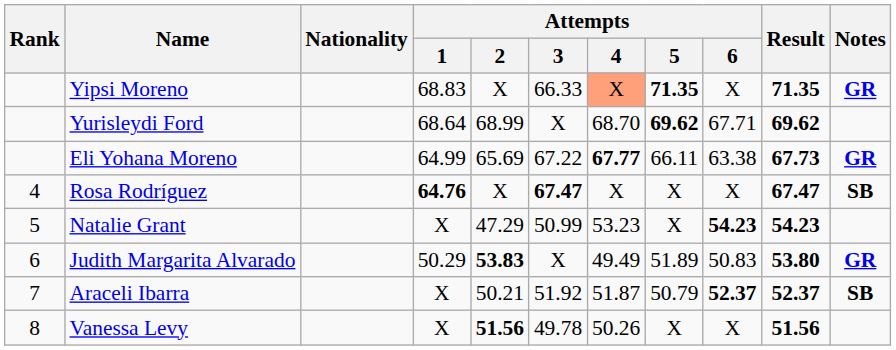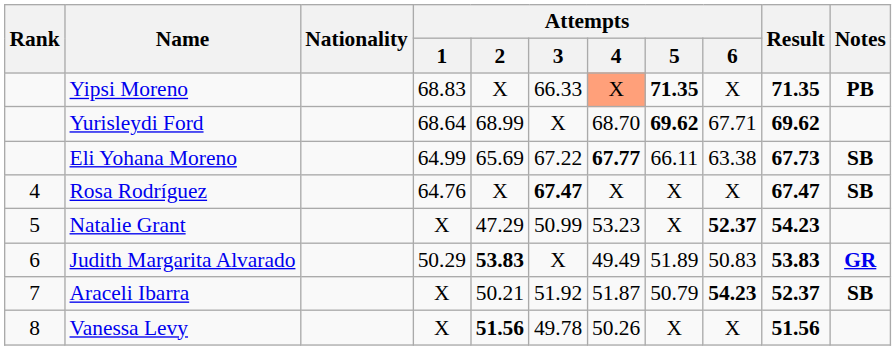Yipsi Moreno | Notes: GR -> PB
Eli Yohana Moreno | Notes: GR -> SB
Rosa Rodríguez | Attempts / 1: bold -> normal
Natalie Grant | Attempts / 6: 54.23 -> 52.37
Judith Margarita Alvarado | Result: 53.80 -> 53.83
Araceli Ibarra | Attempts / 6: 52.37 -> 54.23
